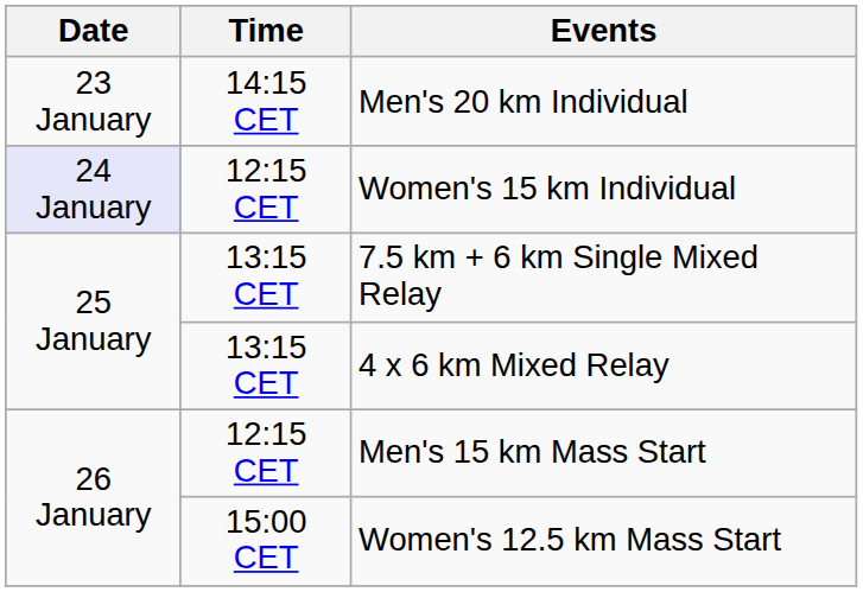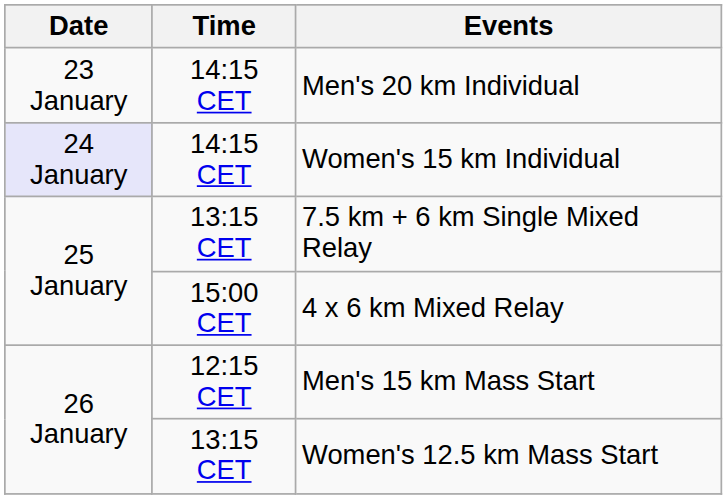Women's 15 km Individual | Time: 12:15 CET -> 14:15 CET
4 x 6 km Mixed Relay | Time: 13:15 CET -> 15:00 CET
Women's 12.5 km Mass Start | Time: 15:00 CET -> 13:15 CET
